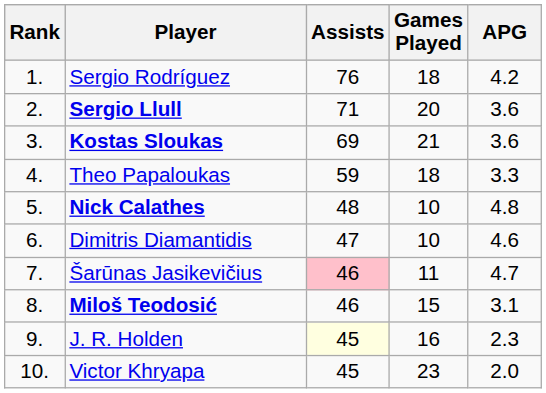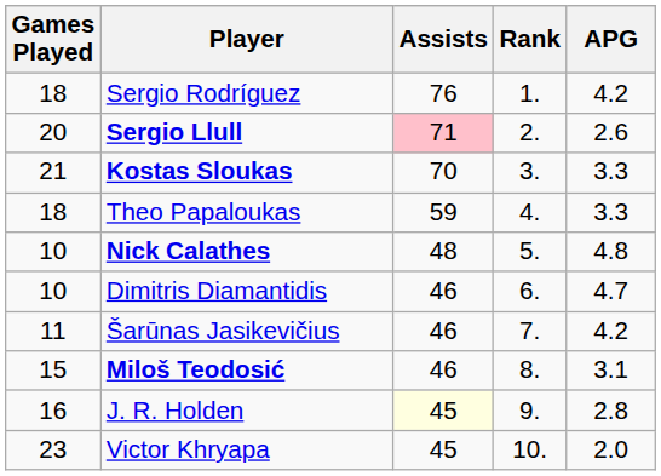columns swapped: Rank <-> Games Played
Sergio Llull | Assists: no background -> pink background
Sergio Llull | APG: 3.6 -> 2.6
Kostas Sloukas | Assists: 69 -> 70
Kostas Sloukas | APG: 3.6 -> 3.3
Dimitris Diamantidis | Assists: 47 -> 46
Dimitris Diamantidis | APG: 4.6 -> 4.7
Šarūnas Jasikevičius | Assists: pink background -> no background
Šarūnas Jasikevičius | APG: 4.7 -> 4.2
J. R. Holden | APG: 2.3 -> 2.8
